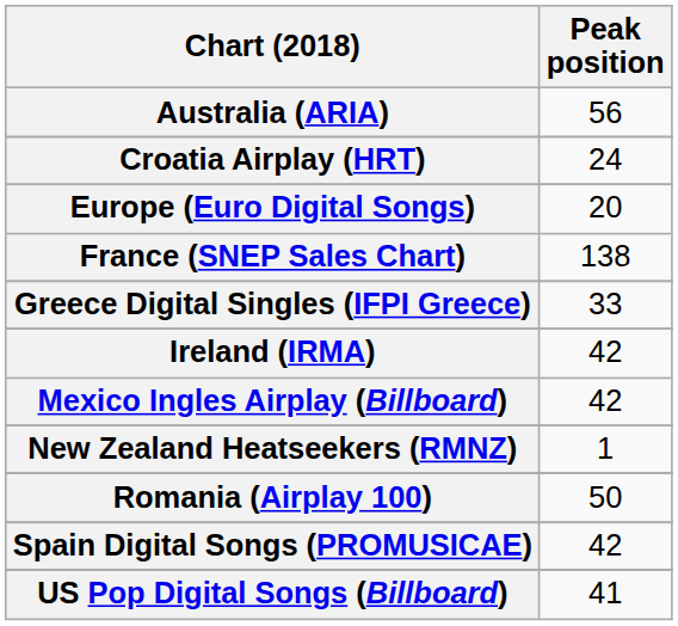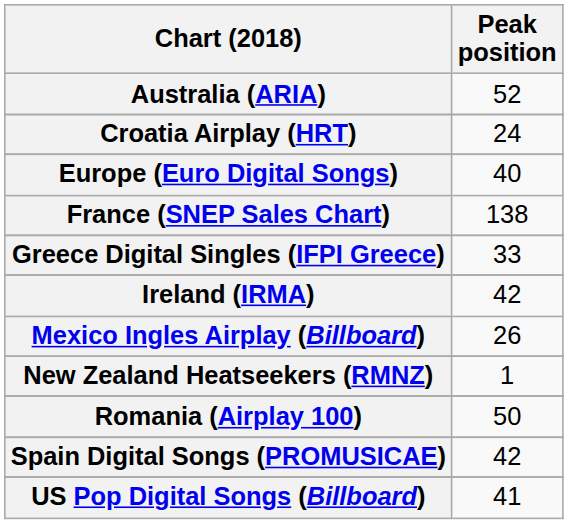Australia (ARIA) | Peak position: 56 -> 52
Europe (Euro Digital Songs) | Peak position: 20 -> 40
Mexico Ingles Airplay (Billboard) | Peak position: 42 -> 26
